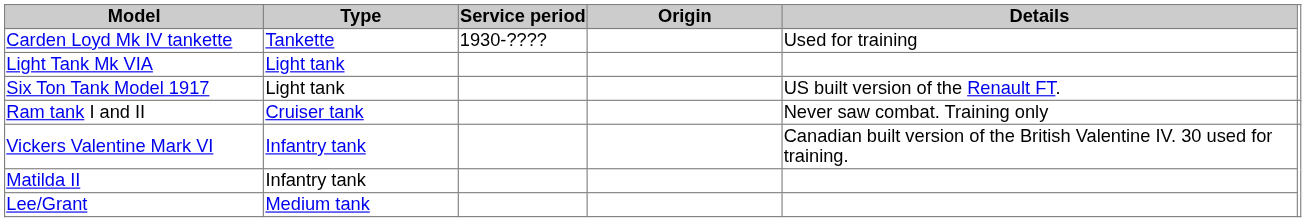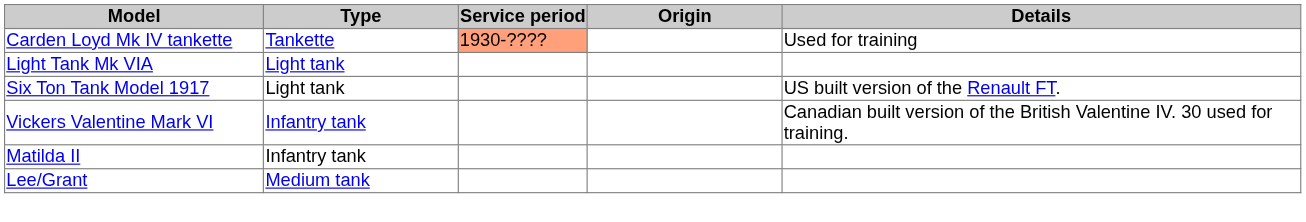Carden Loyd Mk IV tankette | Service period: no background -> lightsalmon background
- row: Ram tank I and II | Cruiser tank | Never saw combat. Training only
